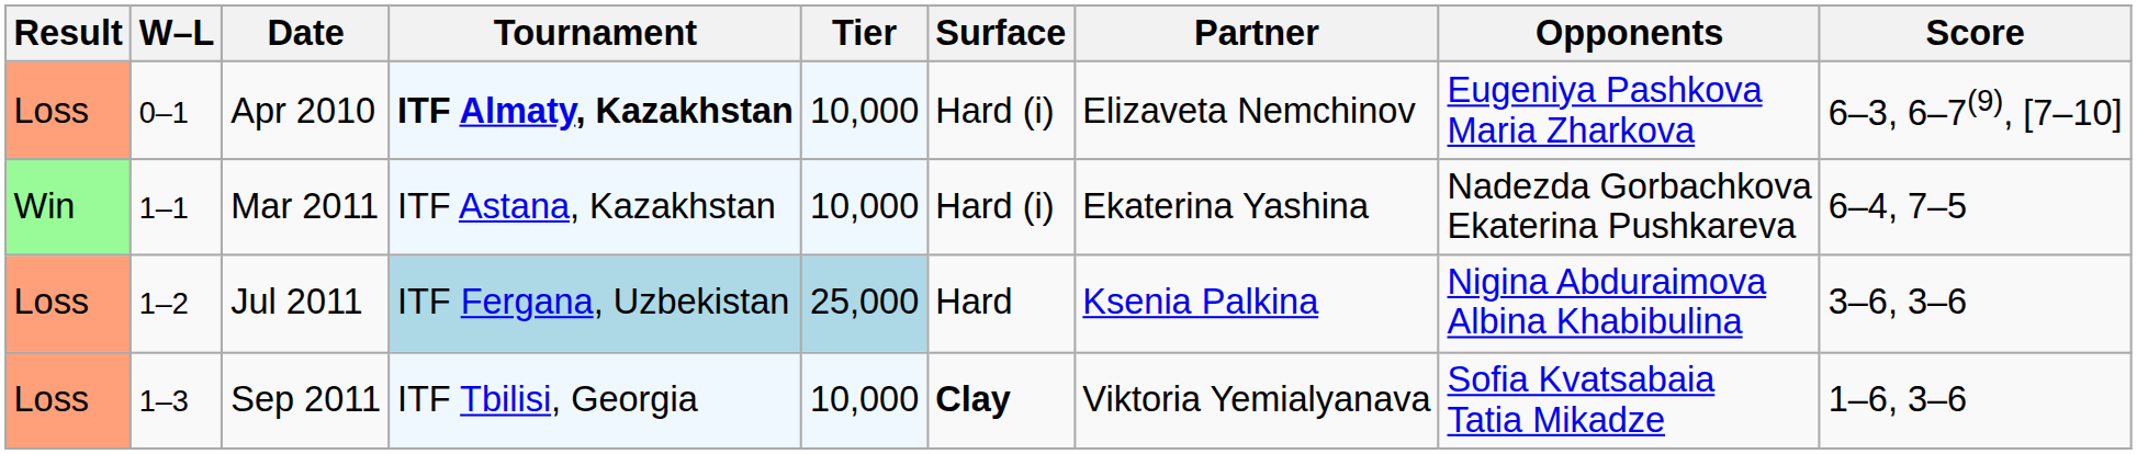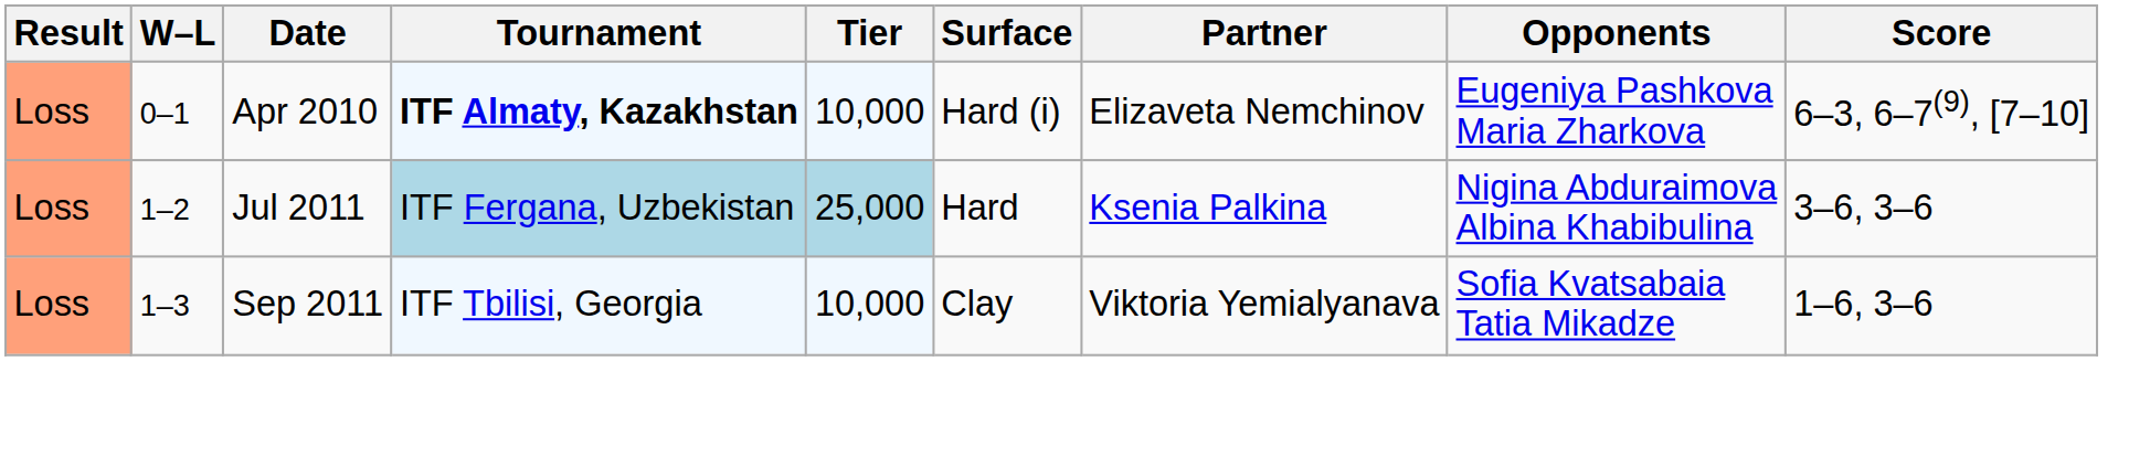- row: Win | 1–1 | Mar 2011 | ITF Astana, Kazakhstan | 10,000 | Hard (i) | Ekaterina Yashina | Nadezda Gorbachkova Ekaterina Pushkareva | 6–4, 7–5
Sep 2011 | Surface: bold -> normal
